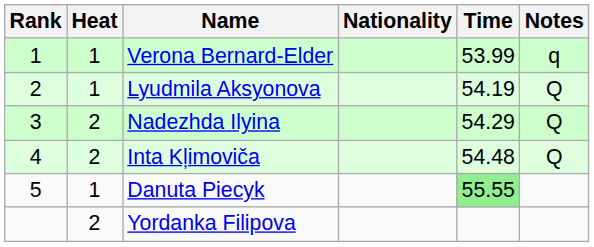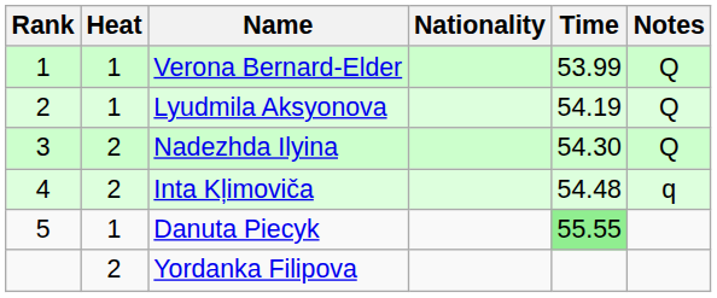Verona Bernard-Elder | Notes: q -> Q
Nadezhda Ilyina | Time: 54.29 -> 54.30
Inta Kļimoviča | Notes: Q -> q
